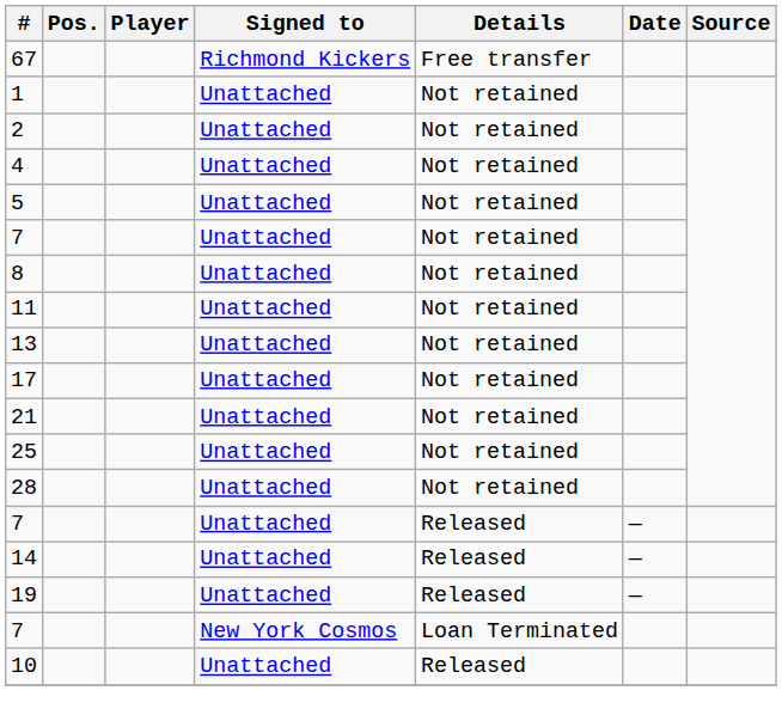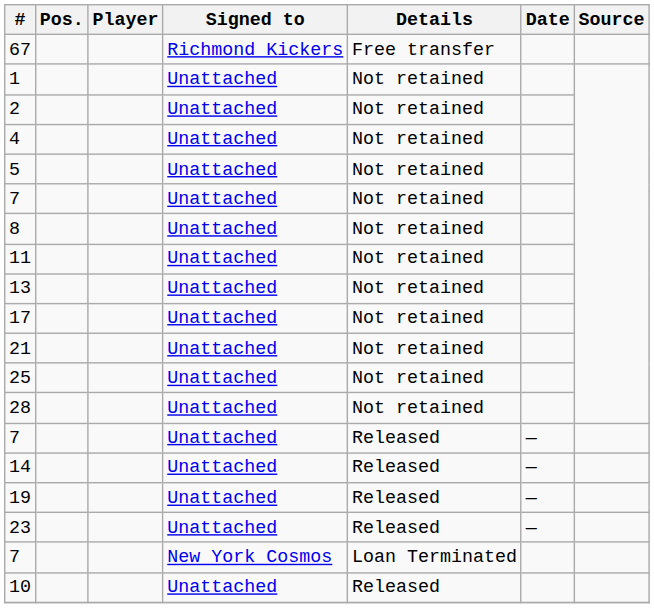+ row: 23 | Unattached | Released | —
